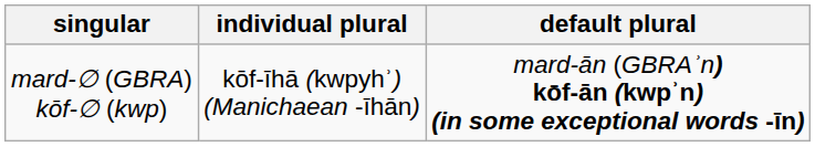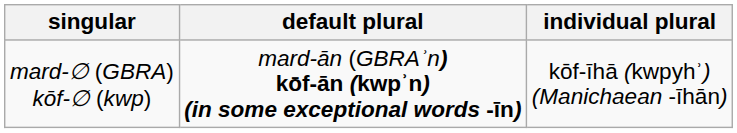columns swapped: default plural <-> individual plural
